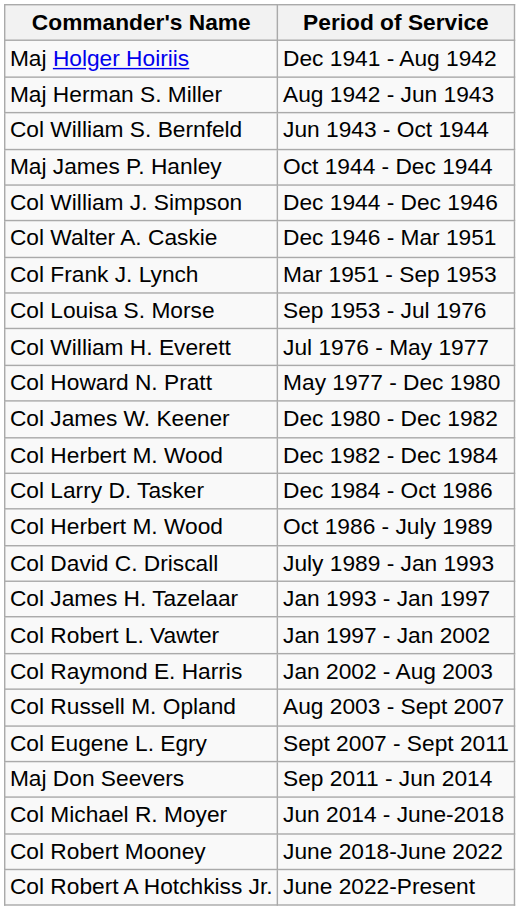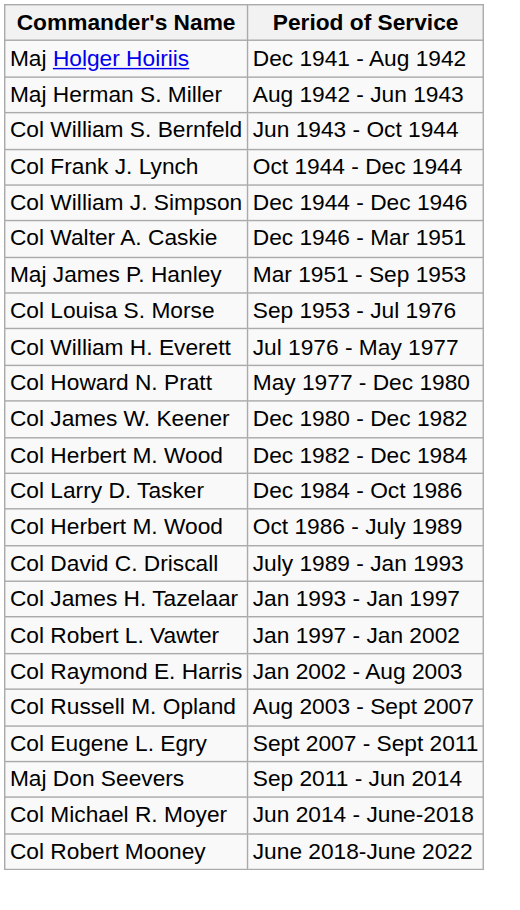Oct 1944 - Dec 1944 | Commander's Name: Maj James P. Hanley -> Col Frank J. Lynch
Mar 1951 - Sep 1953 | Commander's Name: Col Frank J. Lynch -> Maj James P. Hanley
- row: Col Robert A Hotchkiss Jr. | June 2022-Present
